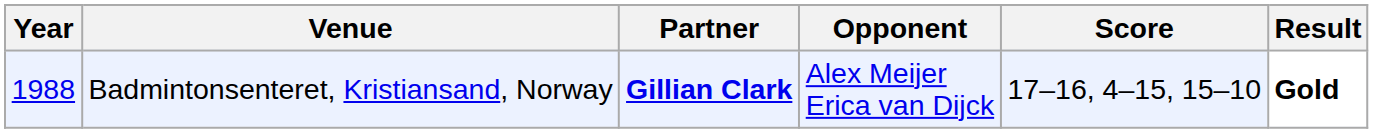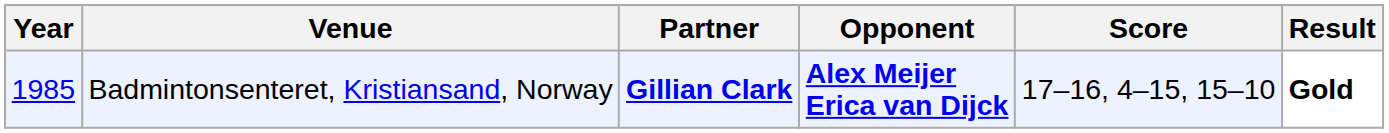Badmintonsenteret, Kristiansand, Norway | Year: 1988 -> 1985
Badmintonsenteret, Kristiansand, Norway | Opponent: normal -> bold
